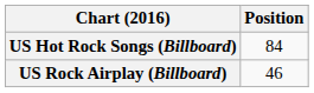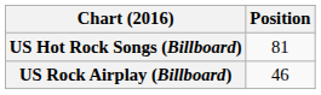US Hot Rock Songs (Billboard) | Position: 84 -> 81
